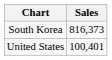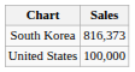United States | Sales: 100,401 -> 100,000
